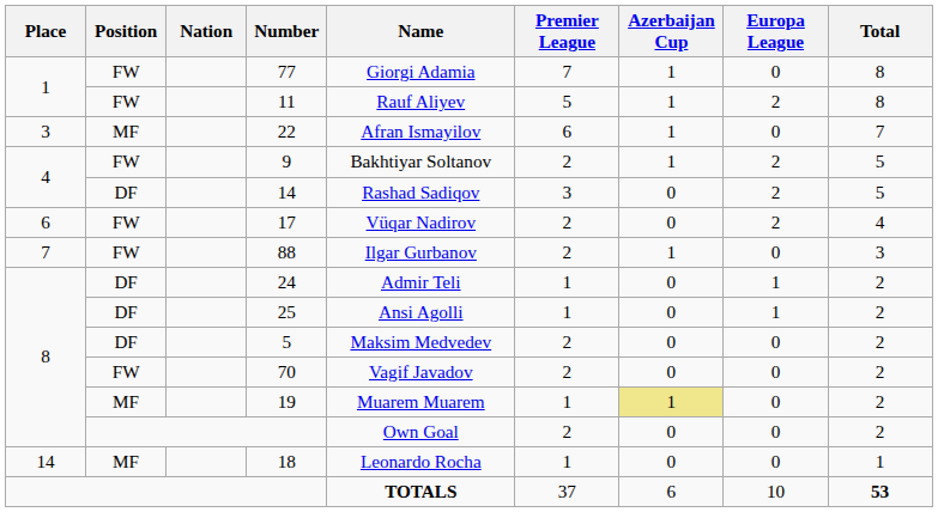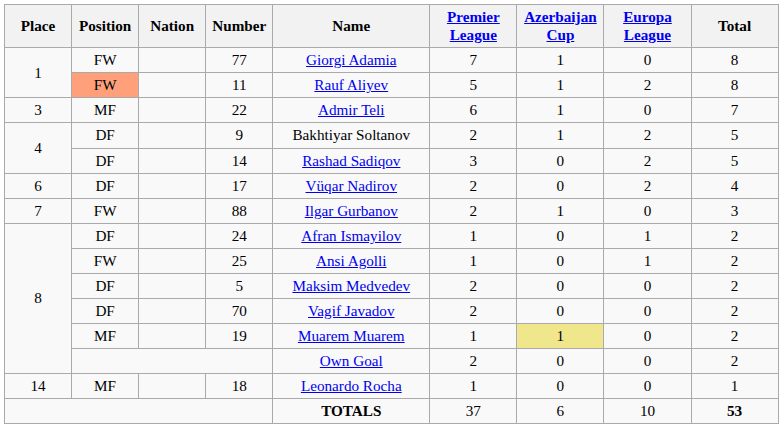11 | Position: no background -> lightsalmon background
22 | Name: Afran Ismayilov -> Admir Teli
9 | Position: FW -> DF
17 | Position: FW -> DF
24 | Name: Admir Teli -> Afran Ismayilov
25 | Position: DF -> FW
70 | Position: FW -> DF
